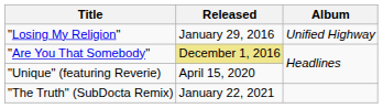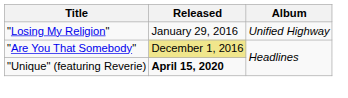"Unique" (featuring Reverie) | Released: normal -> bold
- row: "The Truth" (SubDocta Remix) | January 22, 2021
